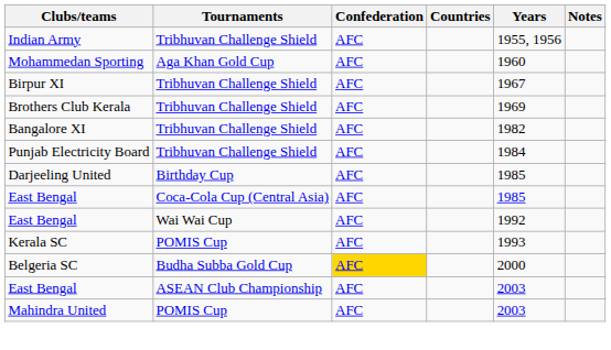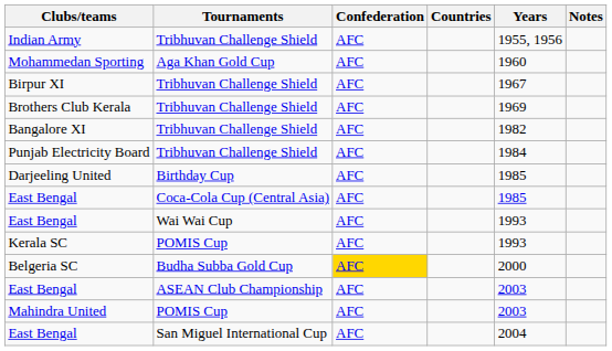East Bengal / Wai Wai Cup | Years: 1992 -> 1993
+ row: East Bengal | San Miguel International Cup | AFC | 2004
